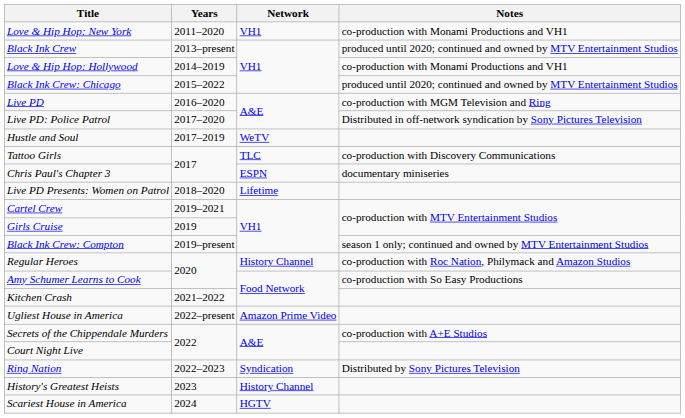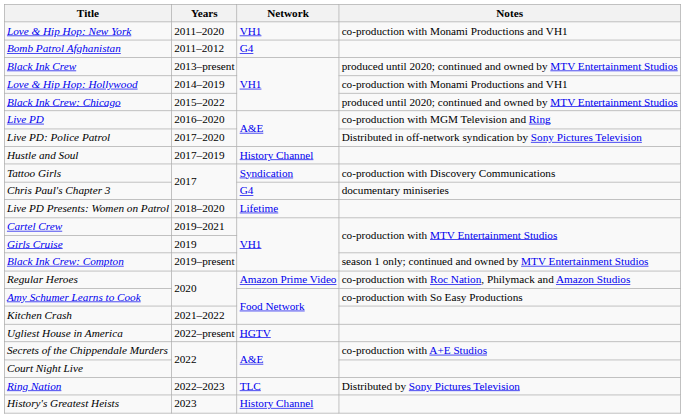+ row: Bomb Patrol Afghanistan | 2011–2012 | G4
Hustle and Soul | Network: WeTV -> History Channel
Tattoo Girls | Network: TLC -> Syndication
Chris Paul's Chapter 3 | Network: ESPN -> G4
Regular Heroes | Network: History Channel -> Amazon Prime Video
Ugliest House in America | Network: Amazon Prime Video -> HGTV
Ring Nation | Network: Syndication -> TLC
- row: Scariest House in America | 2024 | HGTV
